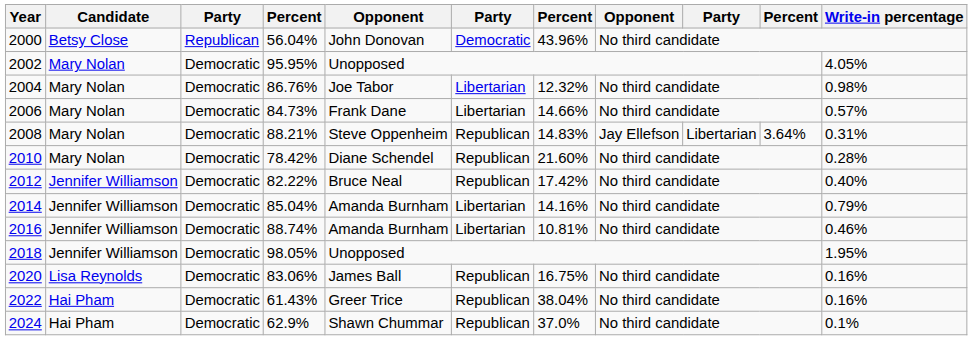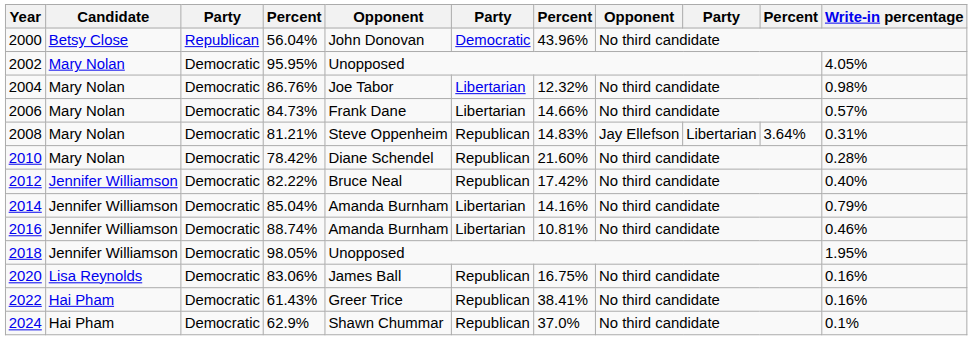2008 | column 4: 88.21% -> 81.21%
2022 | column 7: 38.04% -> 38.41%
